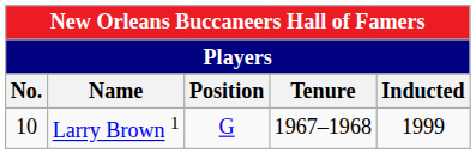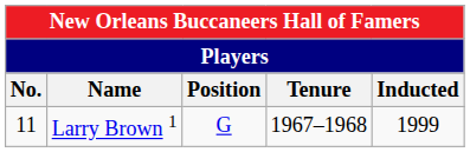Larry Brown 1 | No.: 10 -> 11
